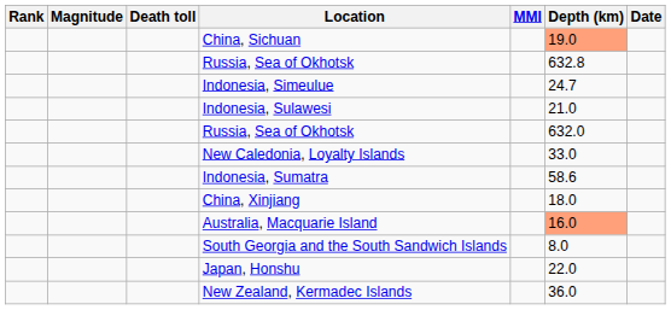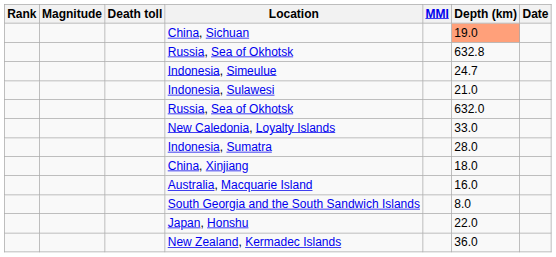Indonesia, Sumatra | Depth (km): 58.6 -> 28.0
Australia, Macquarie Island | Depth (km): lightsalmon background -> no background
